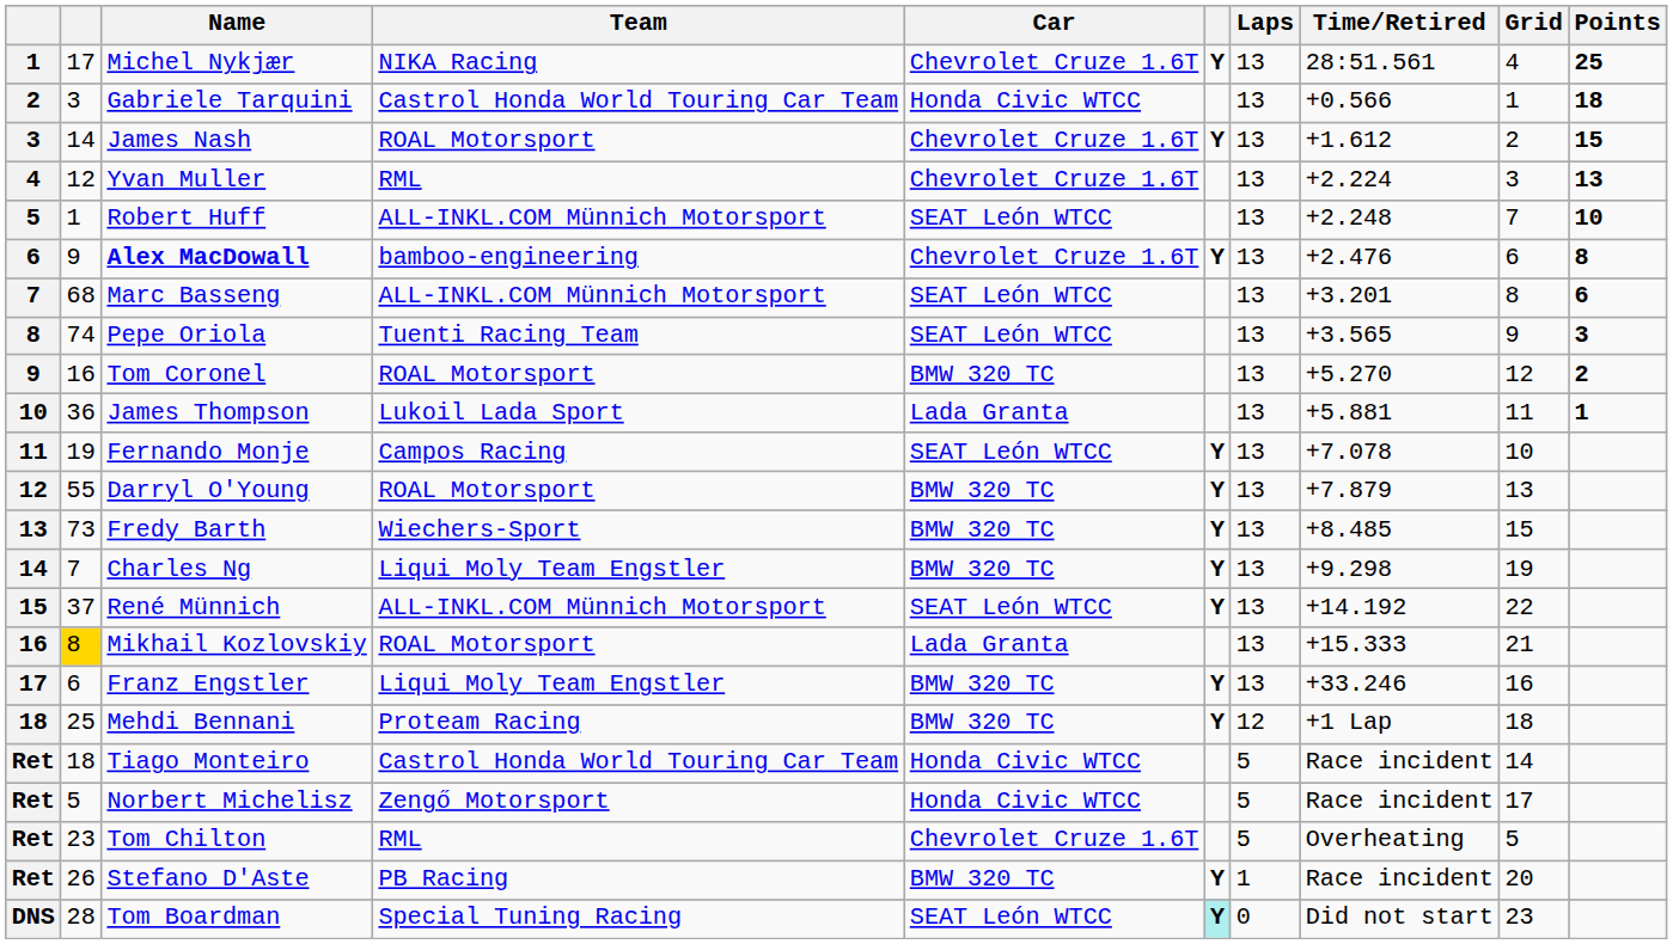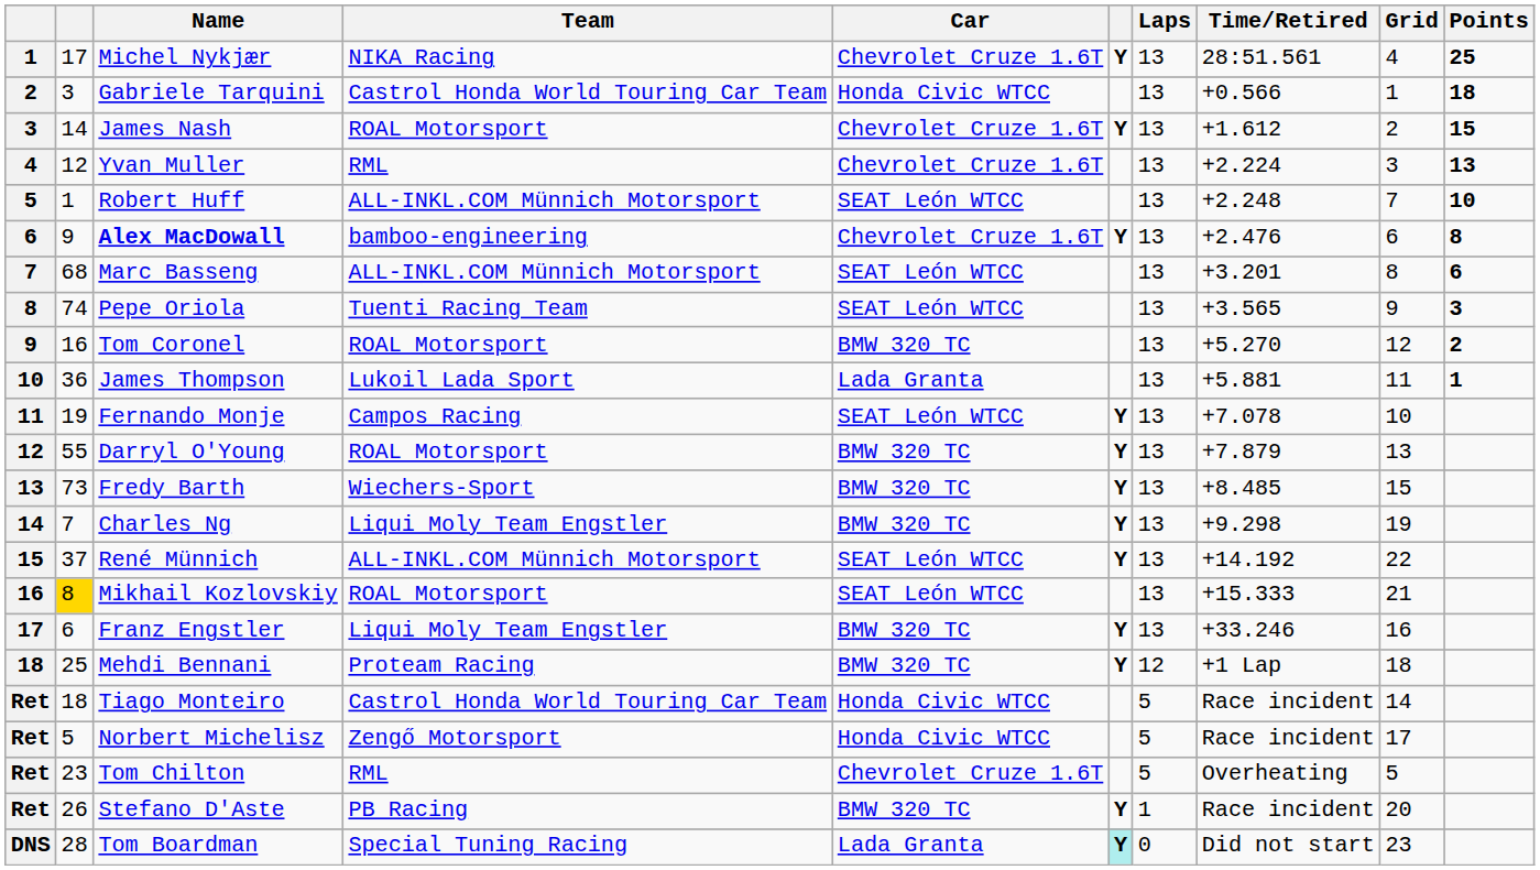Mikhail Kozlovskiy | Car: Lada Granta -> SEAT León WTCC
Tom Boardman | Car: SEAT León WTCC -> Lada Granta
